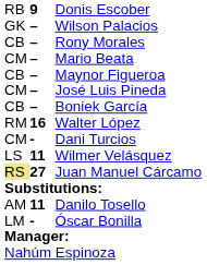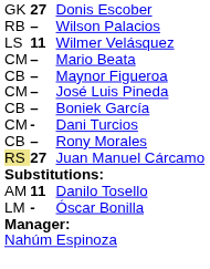Donis Escober | column 1: RB -> GK
Donis Escober | column 2: 9 -> 27
Wilson Palacios | column 1: GK -> RB
rows swapped: Rony Morales <-> Wilmer Velásquez
- row: RM | 16 | Walter López
